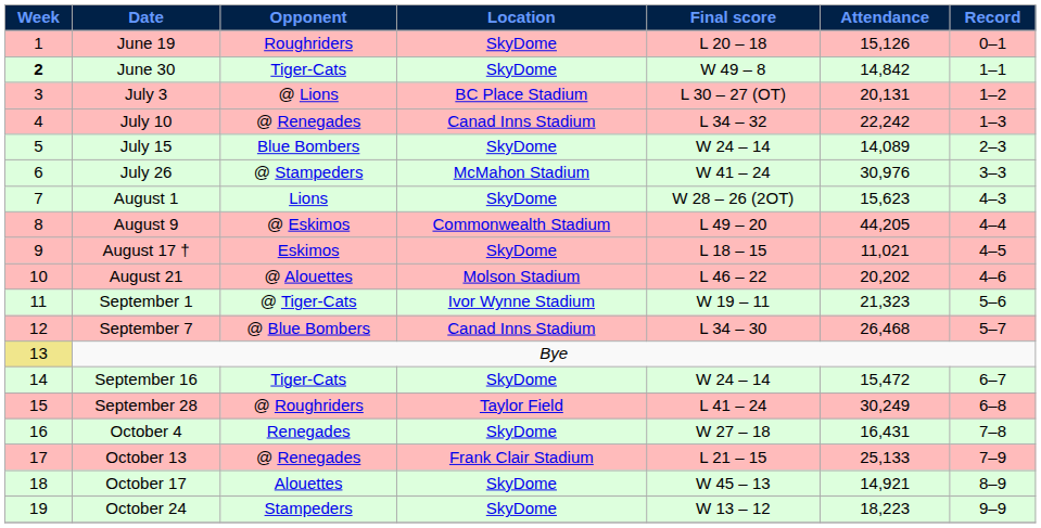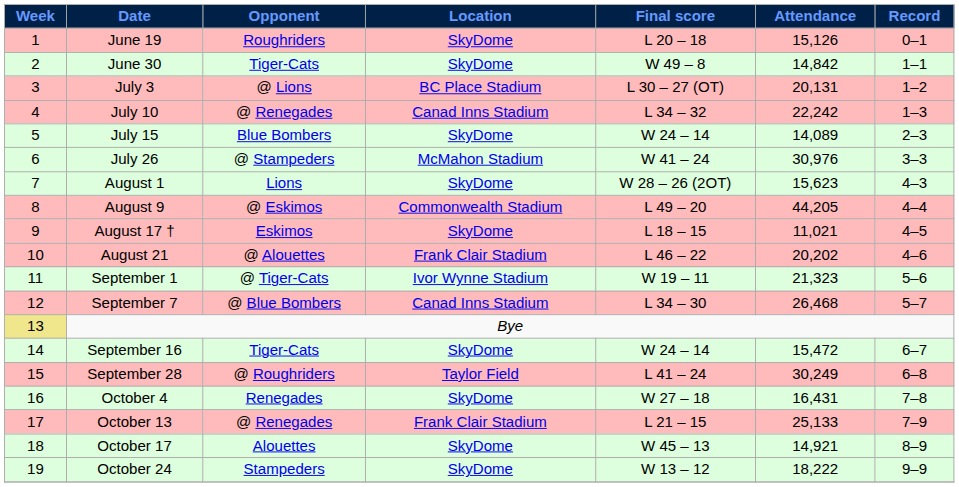June 30 | Week: bold -> normal
August 21 | Location: Molson Stadium -> Frank Clair Stadium
October 24 | Attendance: 18,223 -> 18,222
